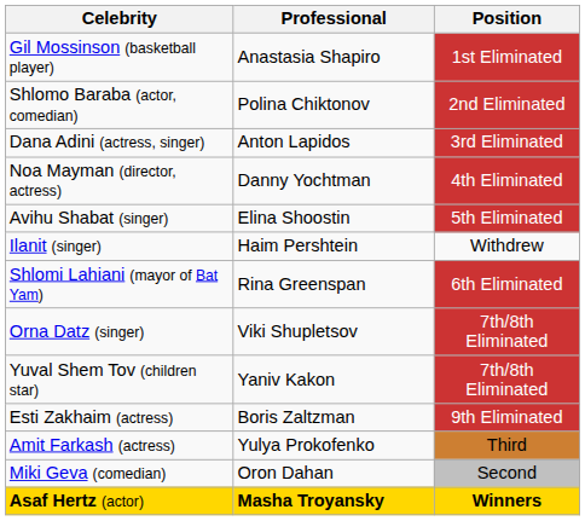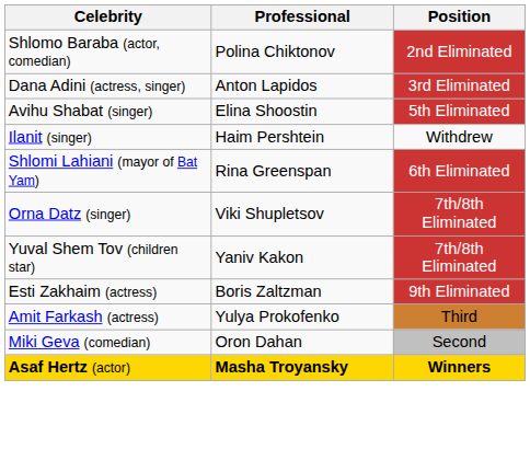- row: Gil Mossinson (basketball player) | Anastasia Shapiro | 1st Eliminated
- row: Noa Mayman (director, actress) | Danny Yochtman | 4th Eliminated
